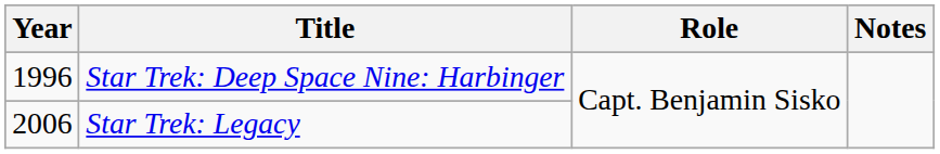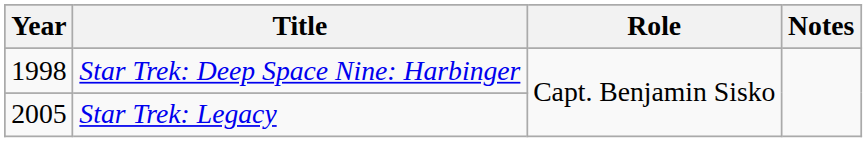Star Trek: Deep Space Nine: Harbinger | Year: 1996 -> 1998
Star Trek: Legacy | Year: 2006 -> 2005
